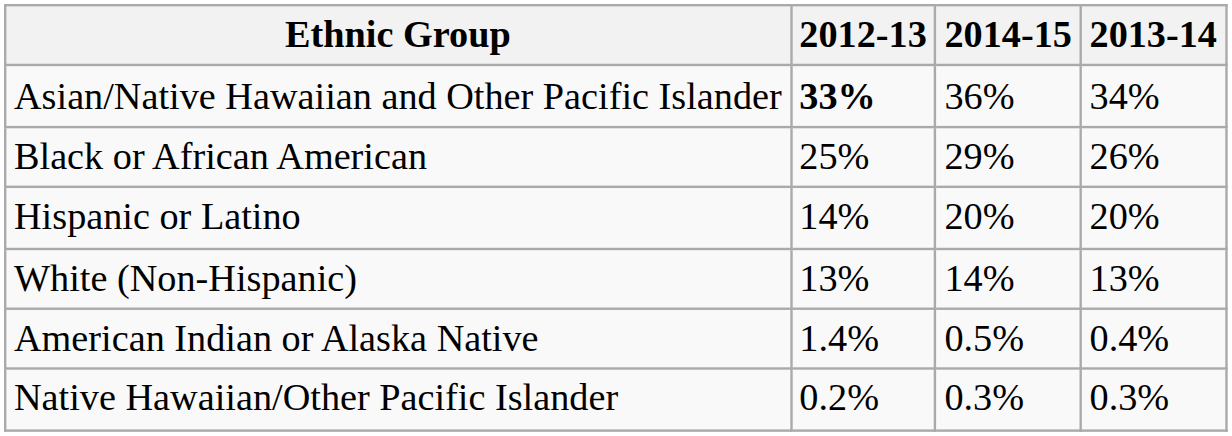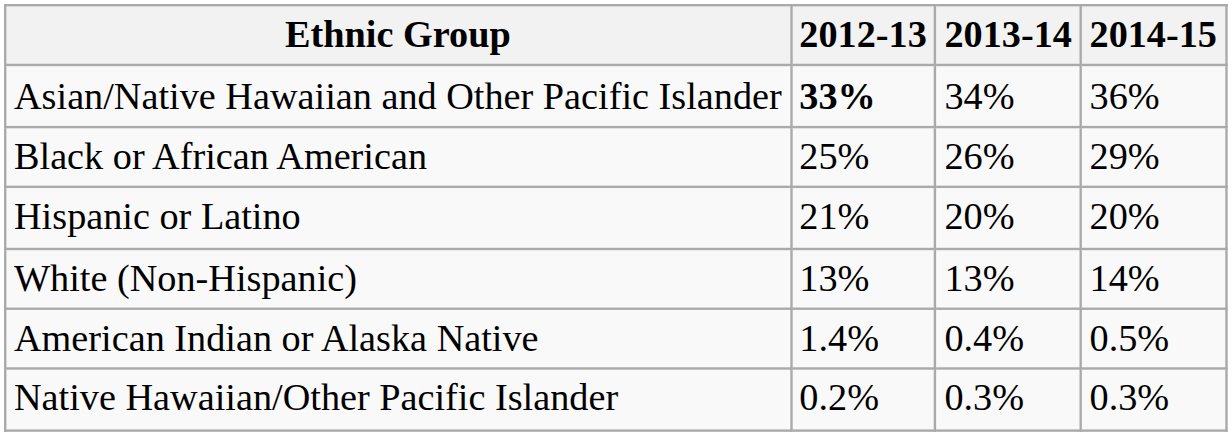columns swapped: 2013-14 <-> 2014-15
Hispanic or Latino | 2012-13: 14% -> 21%
